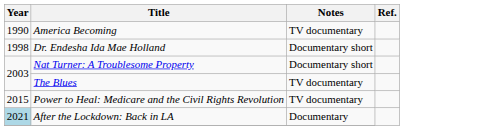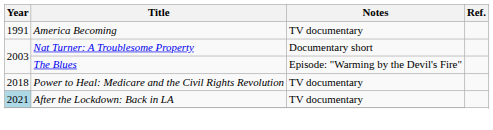America Becoming | Year: 1990 -> 1991
- row: 1998 | Dr. Endesha Ida Mae Holland | Documentary short
The Blues | Notes: TV documentary -> Episode: "Warming by the Devil's Fire"
Power to Heal: Medicare and the Civil Rights Revolution | Year: 2015 -> 2018
After the Lockdown: Back in LA | Notes: Documentary -> TV documentary
